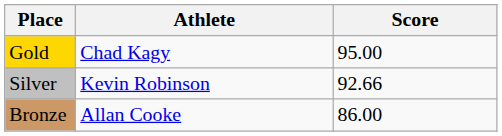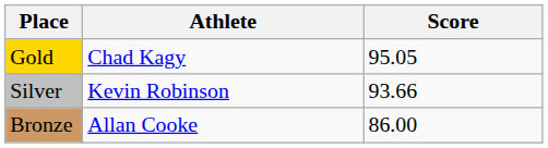Gold | Score: 95.00 -> 95.05
Silver | Score: 92.66 -> 93.66
